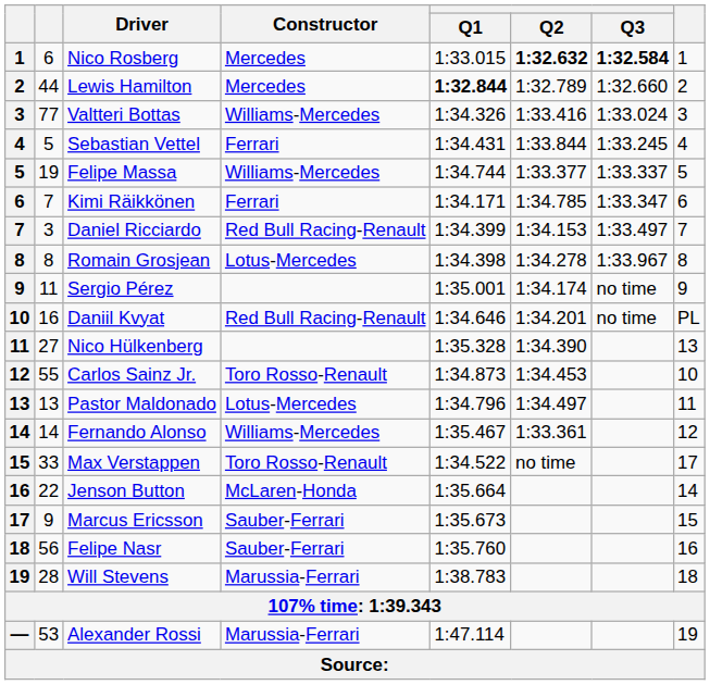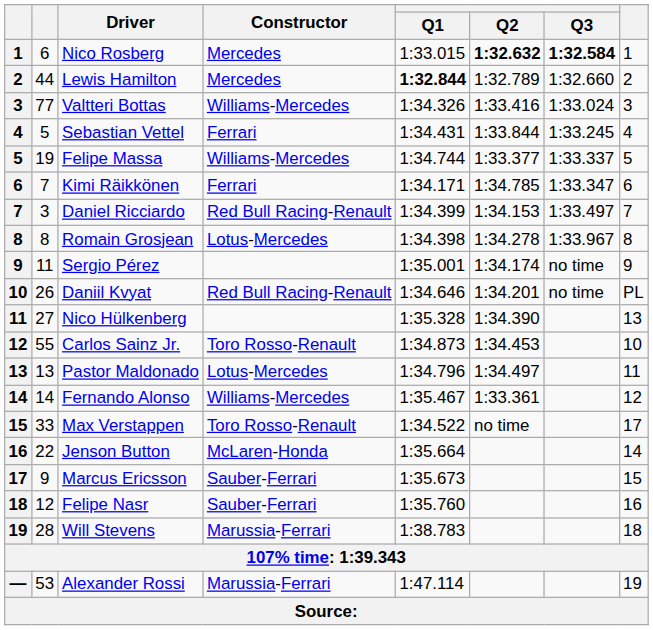Daniil Kvyat | column 2: 16 -> 26
Felipe Nasr | column 2: 56 -> 12
